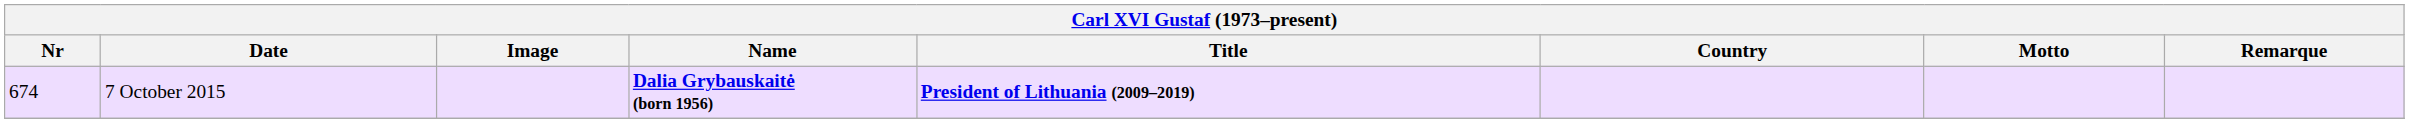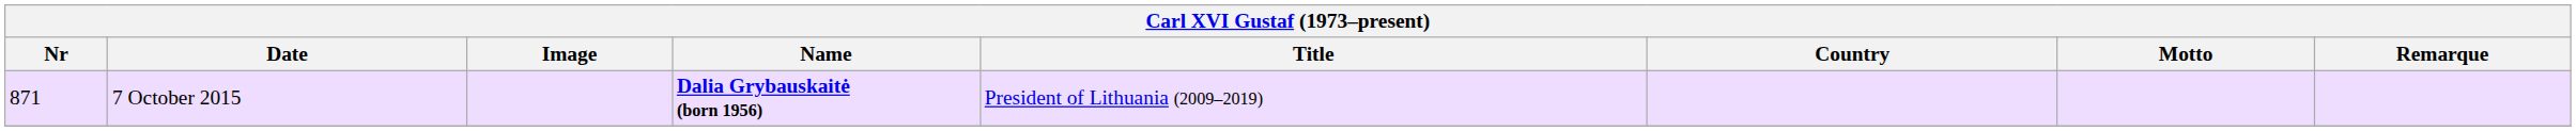7 October 2015 | Nr: 674 -> 871
7 October 2015 | Title: bold -> normal
